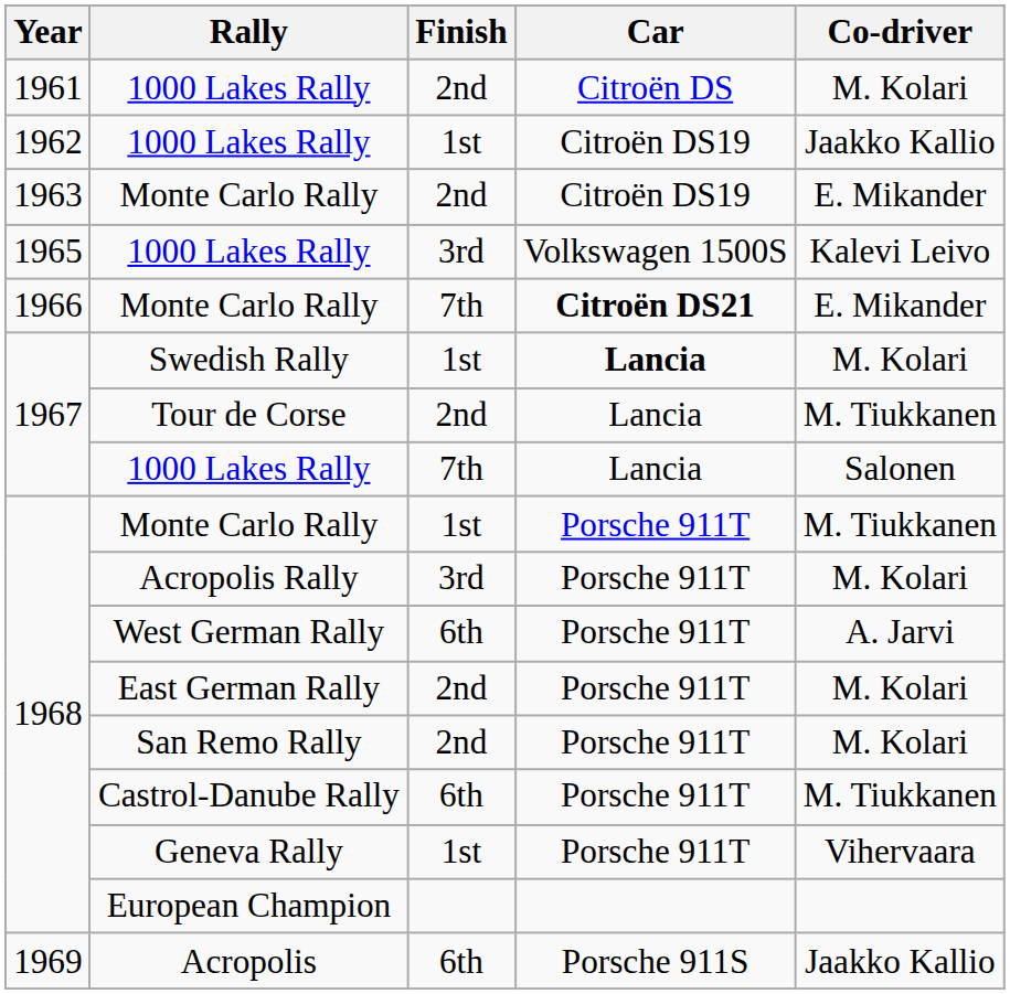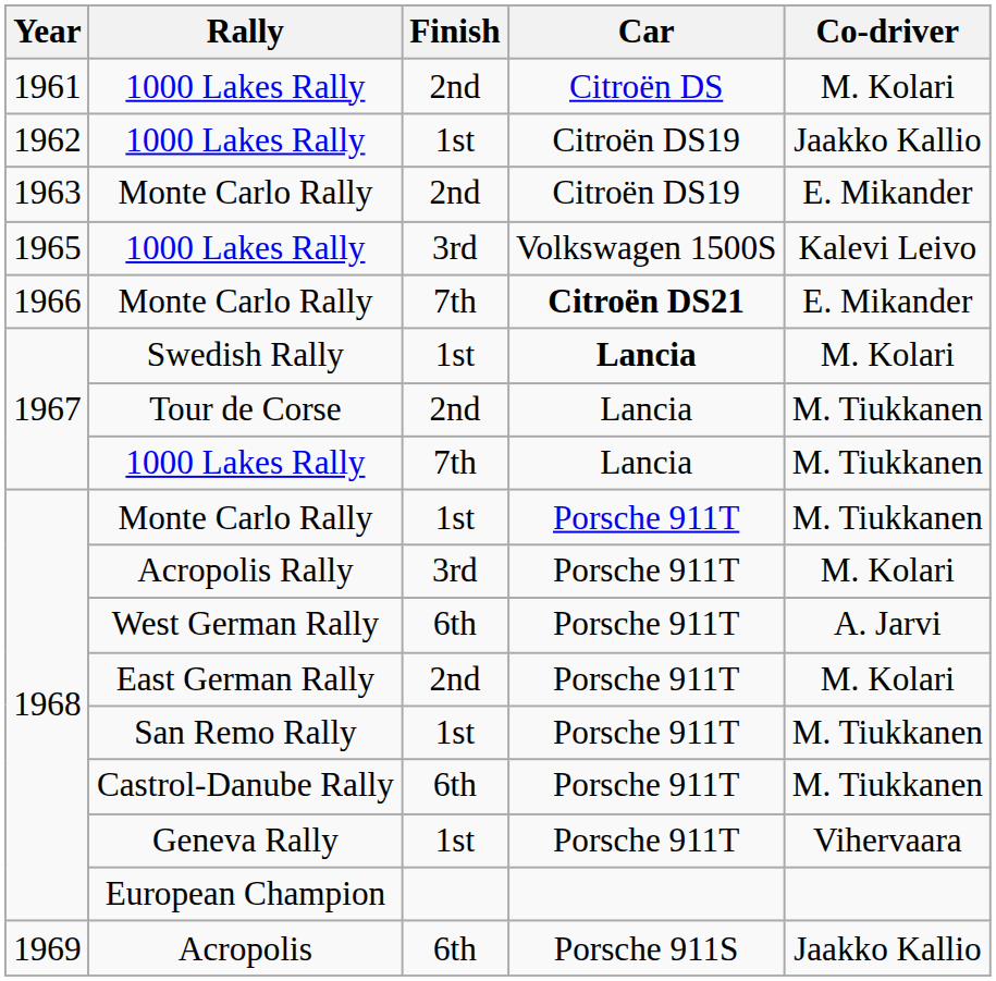1967 / 1000 Lakes Rally | Co-driver: Salonen -> M. Tiukkanen
San Remo Rally | Finish: 2nd -> 1st
San Remo Rally | Co-driver: M. Kolari -> M. Tiukkanen
